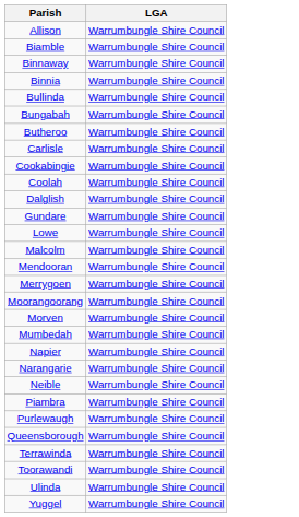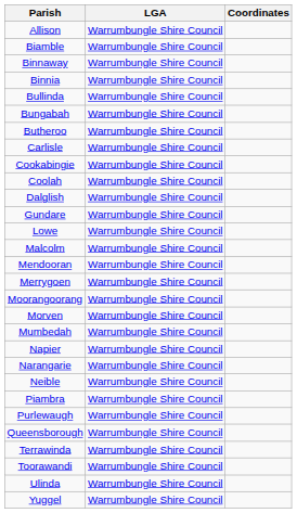+ column: Coordinates
